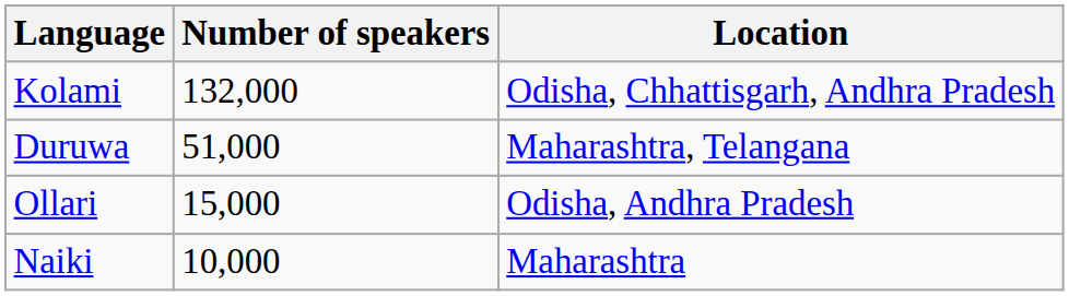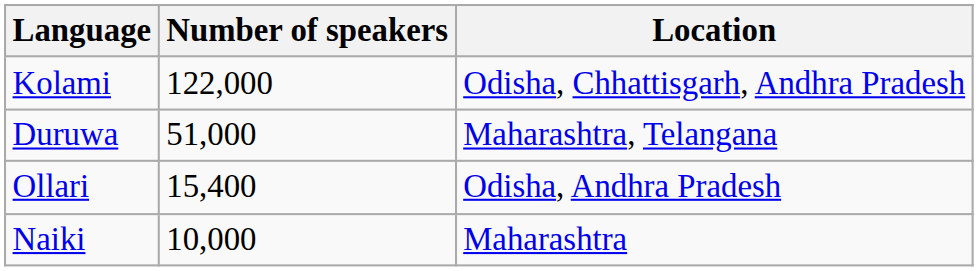Kolami | Number of speakers: 132,000 -> 122,000
Ollari | Number of speakers: 15,000 -> 15,400
